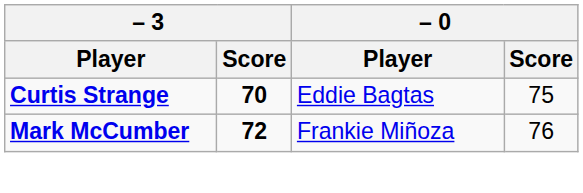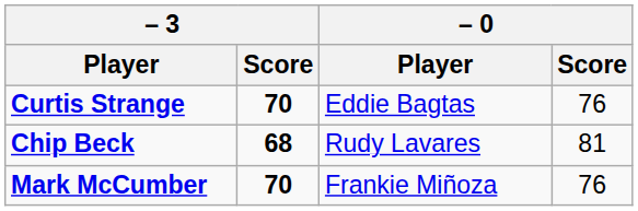Curtis Strange | – 0 / Score: 75 -> 76
+ row: Chip Beck | 68 | Rudy Lavares | 81
Mark McCumber | – 3 / Score: 72 -> 70
